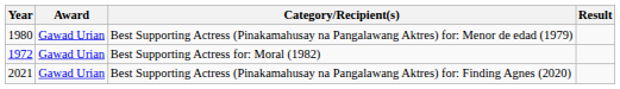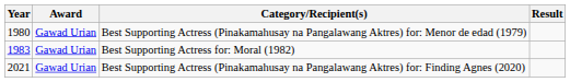Best Supporting Actress for: Moral (1982) | Year: 1972 -> 1983
